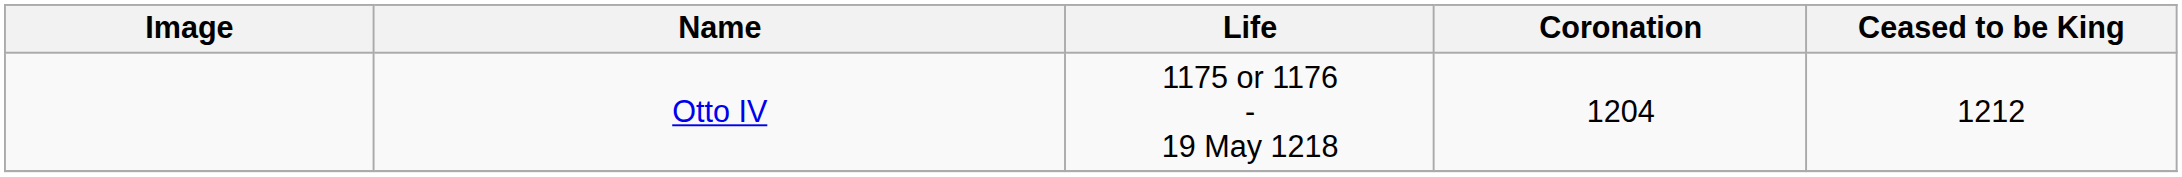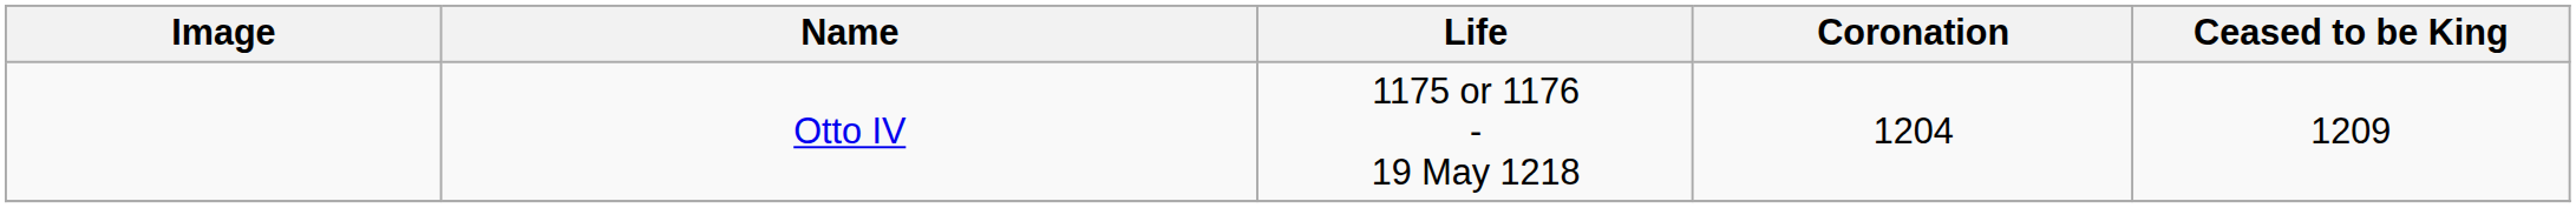Otto IV | Ceased to be King: 1212 -> 1209
